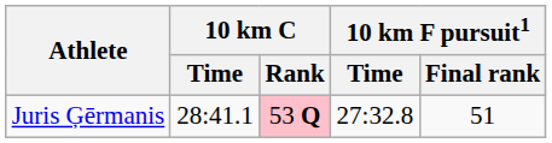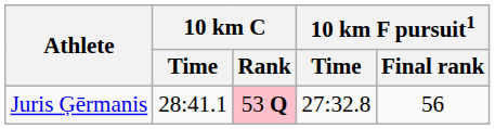Juris Ģērmanis | 10 km F pursuit1 / Final rank: 51 -> 56
